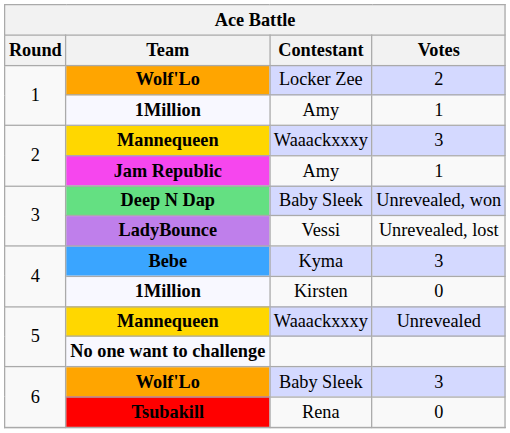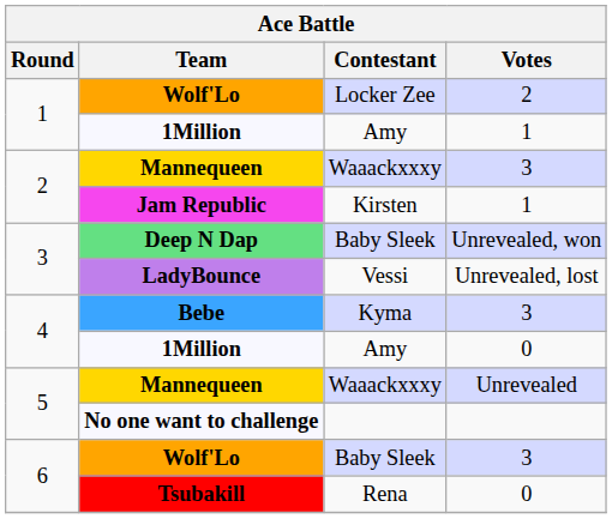Jam Republic | Contestant: Amy -> Kirsten
1Million / 0 | Contestant: Kirsten -> Amy
